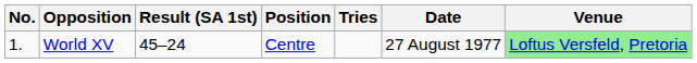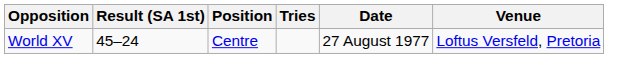- column: No. | 1.
World XV | Venue: lightgreen background -> no background
